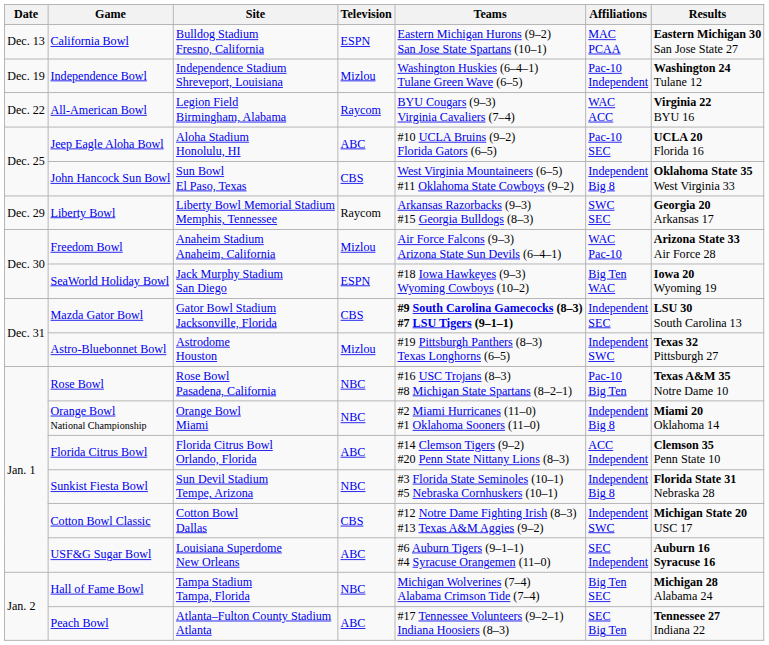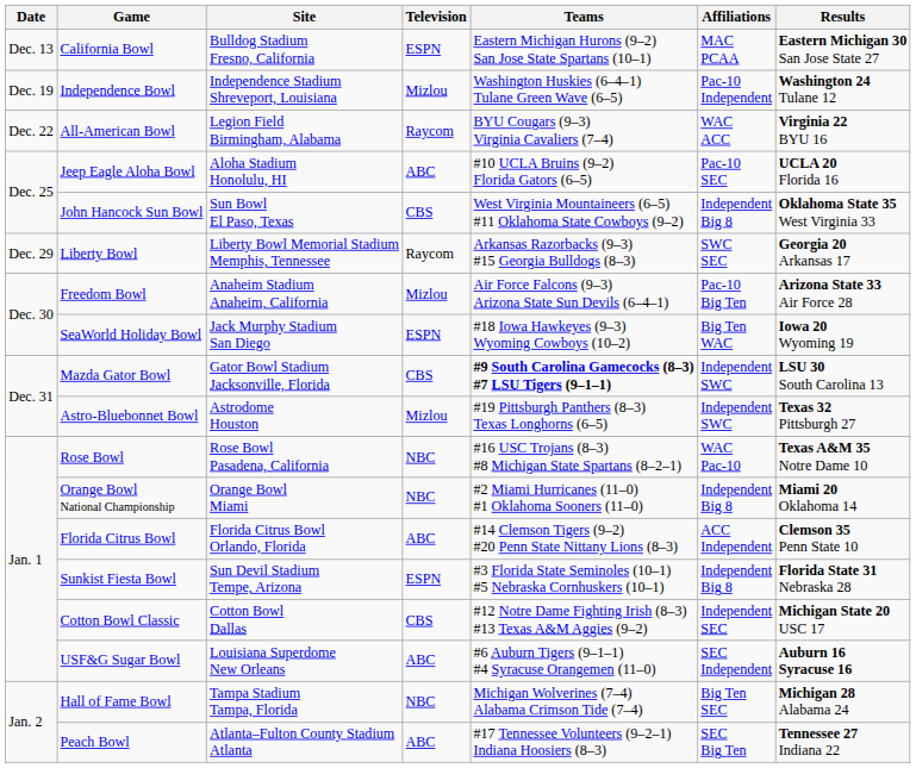Freedom Bowl | Affiliations: WAC Pac-10 -> Pac-10 Big Ten
Mazda Gator Bowl | Affiliations: Independent SEC -> Independent SWC
Rose Bowl | Affiliations: Pac-10 Big Ten -> WAC Pac-10
Sunkist Fiesta Bowl | Television: NBC -> ESPN
Cotton Bowl Classic | Affiliations: Independent SWC -> Independent SEC
